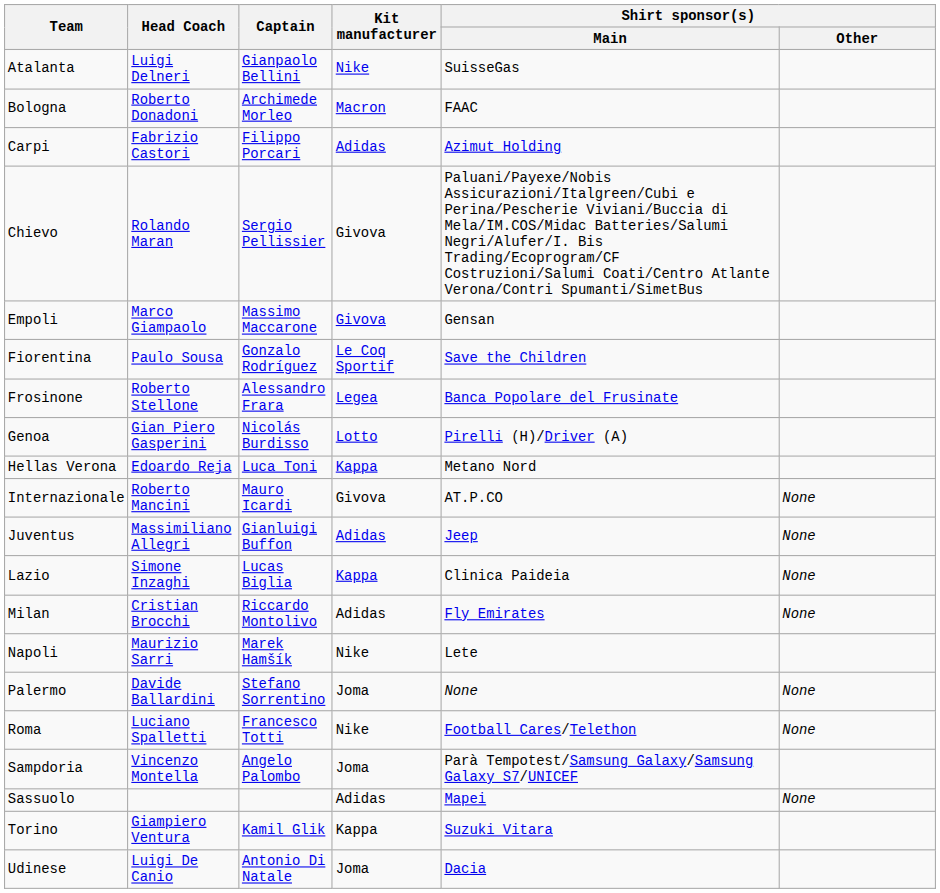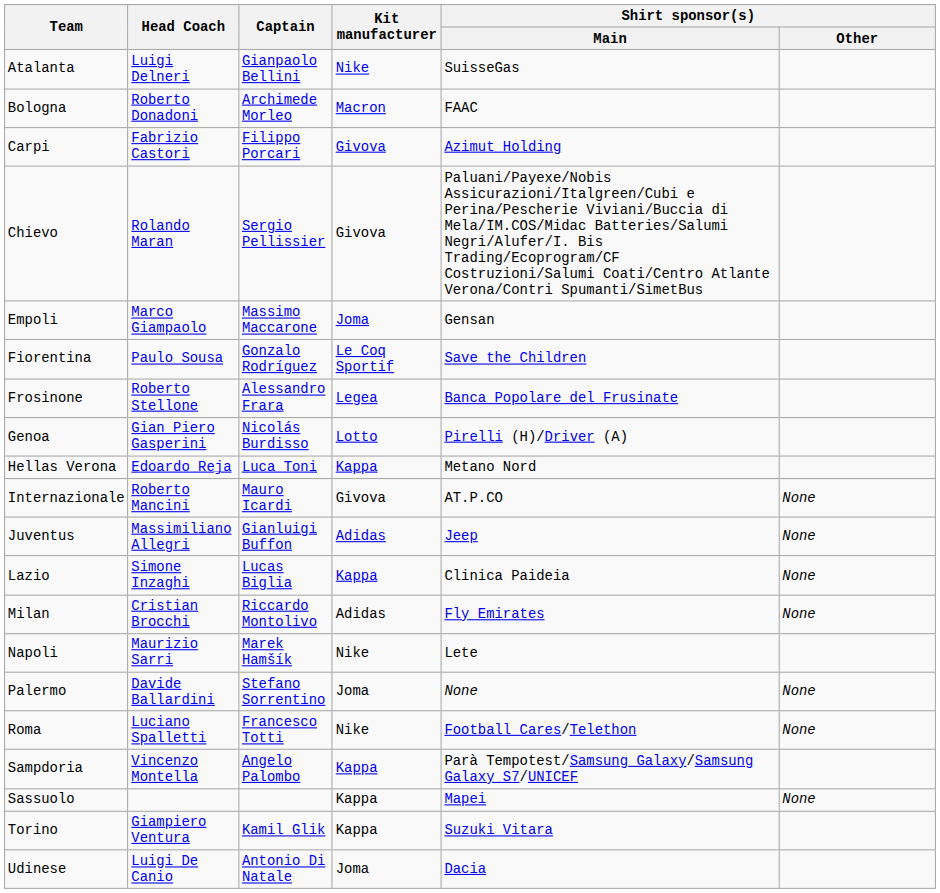Carpi | Kit manufacturer: Adidas -> Givova
Empoli | Kit manufacturer: Givova -> Joma
Sampdoria | Kit manufacturer: Joma -> Kappa
Sassuolo | Kit manufacturer: Adidas -> Kappa
